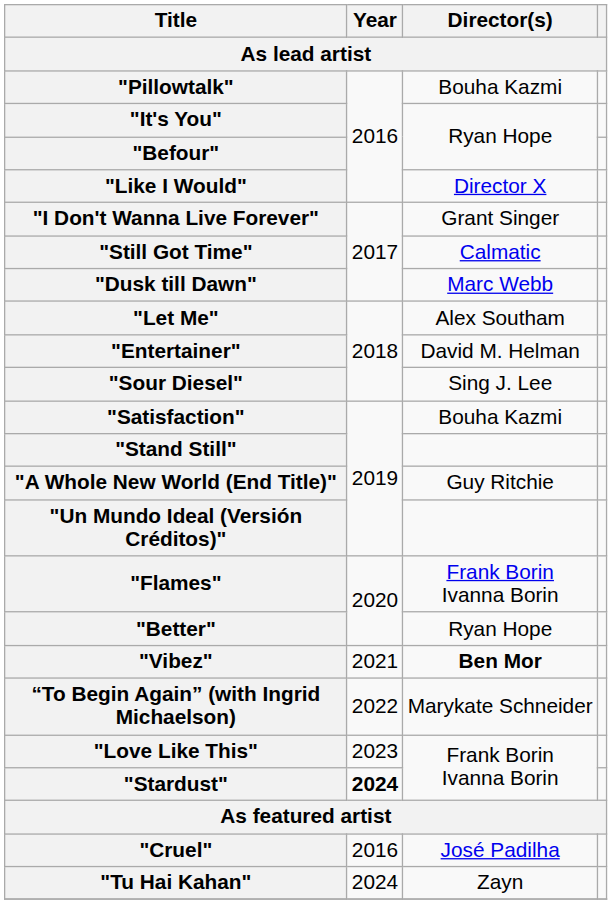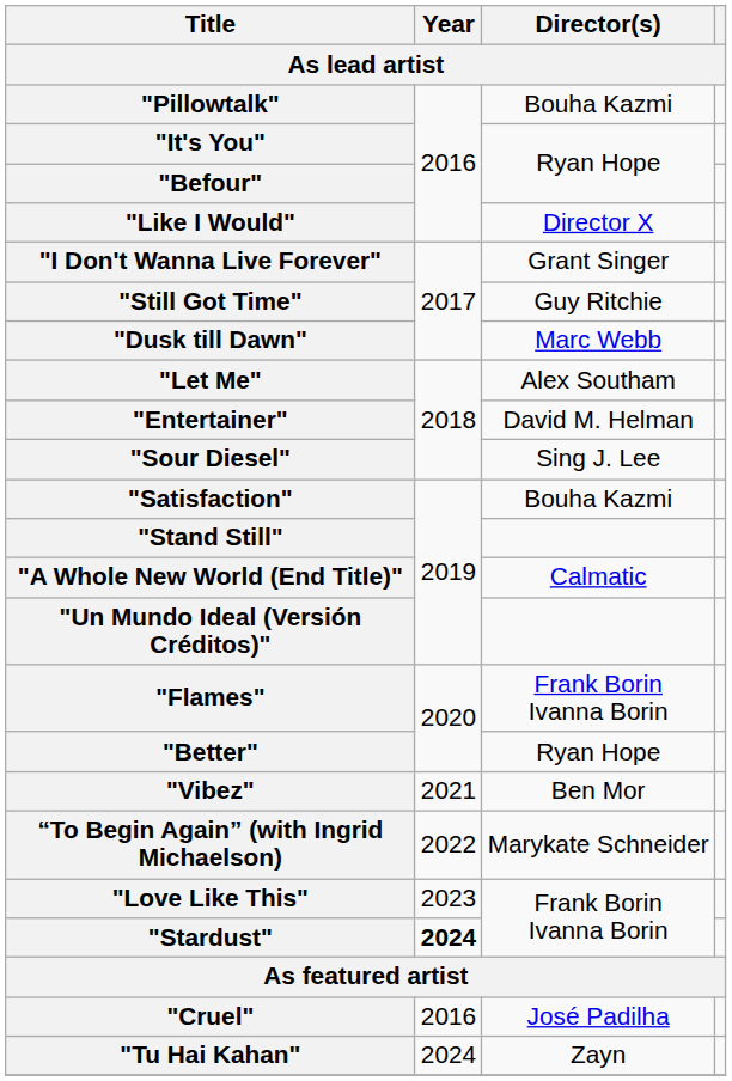"Still Got Time" | Director(s): Calmatic -> Guy Ritchie
"A Whole New World (End Title)" | Director(s): Guy Ritchie -> Calmatic
"Vibez" | Director(s): bold -> normal
